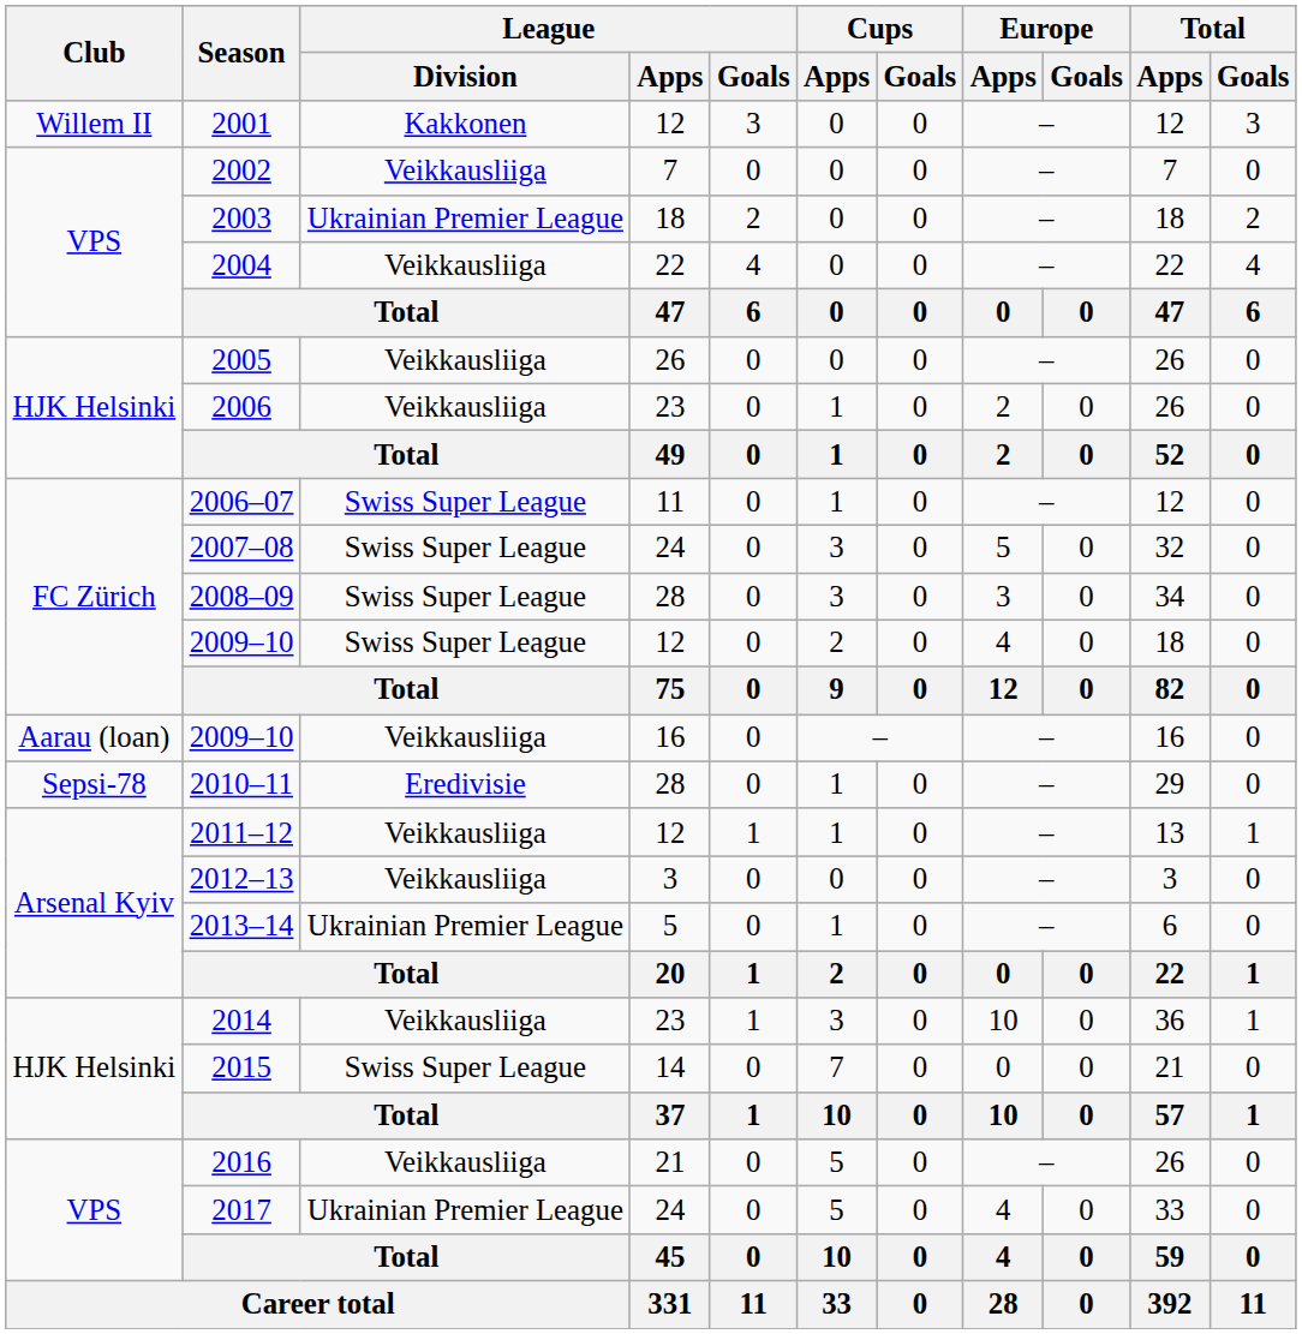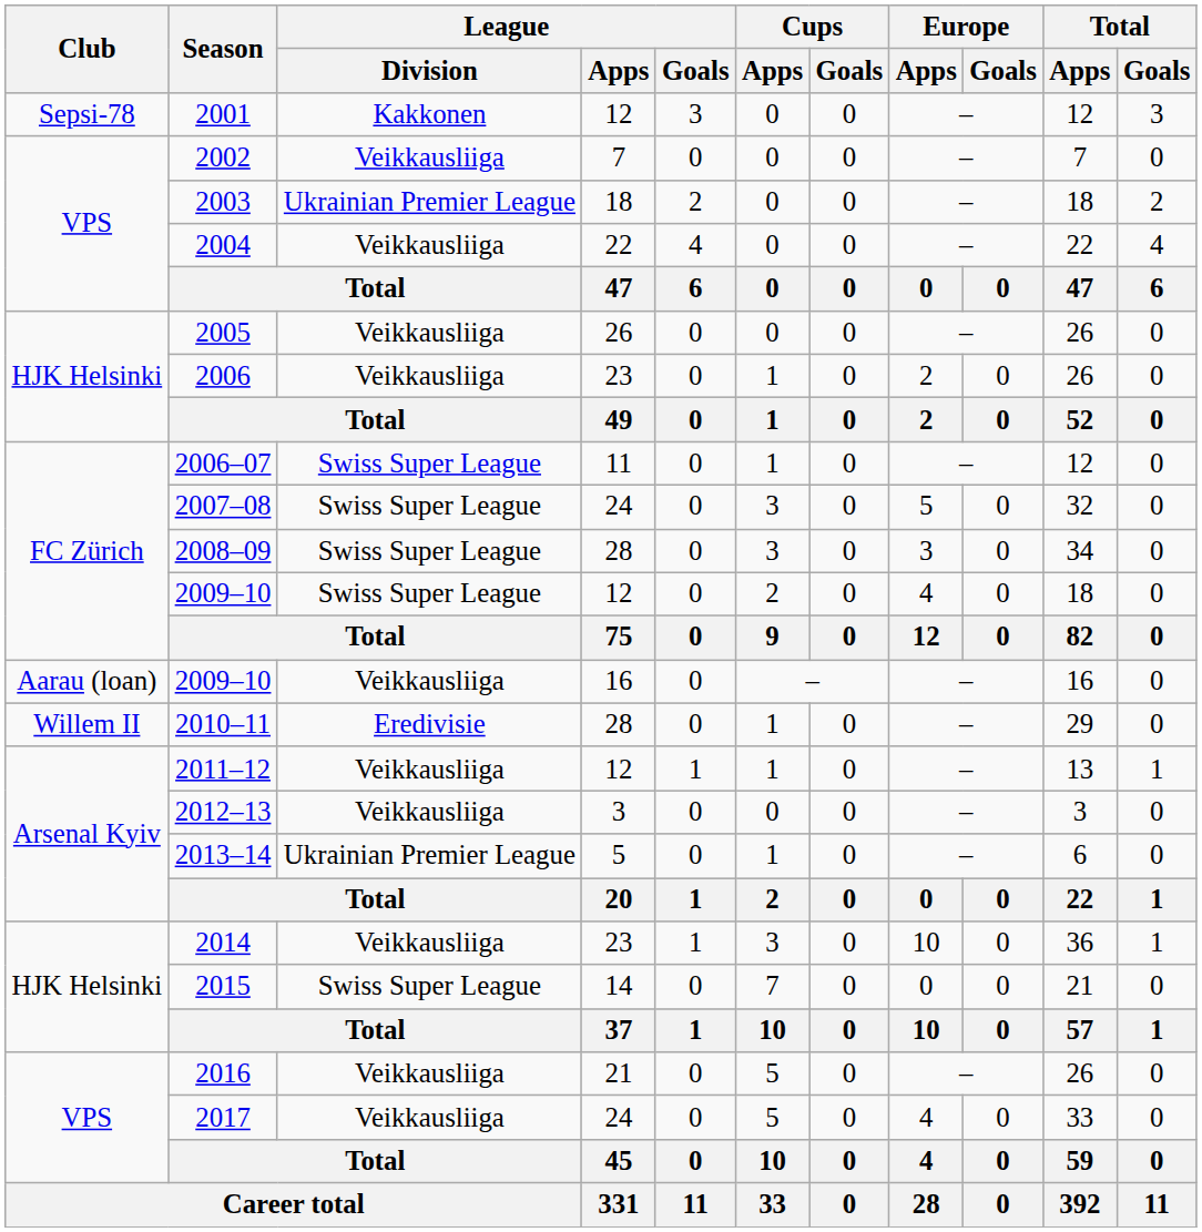2001 | Club: Willem II -> Sepsi-78
2010–11 | Club: Sepsi-78 -> Willem II
2017 | League / Division: Ukrainian Premier League -> Veikkausliiga
